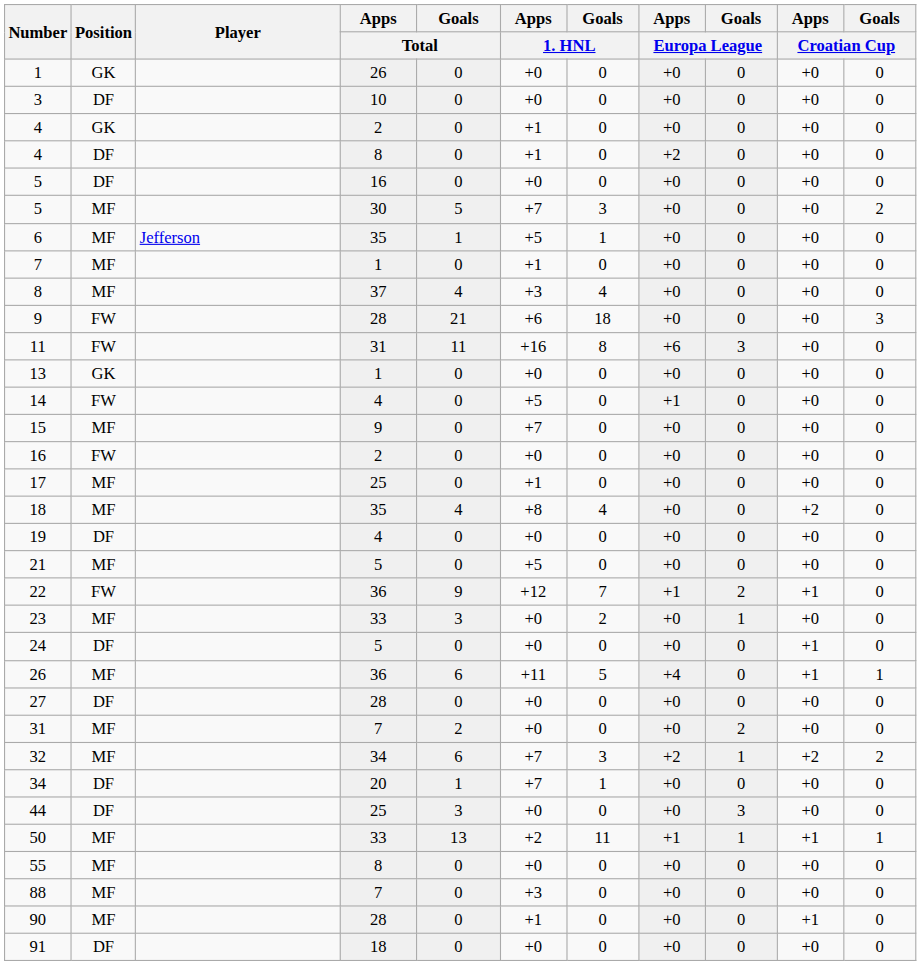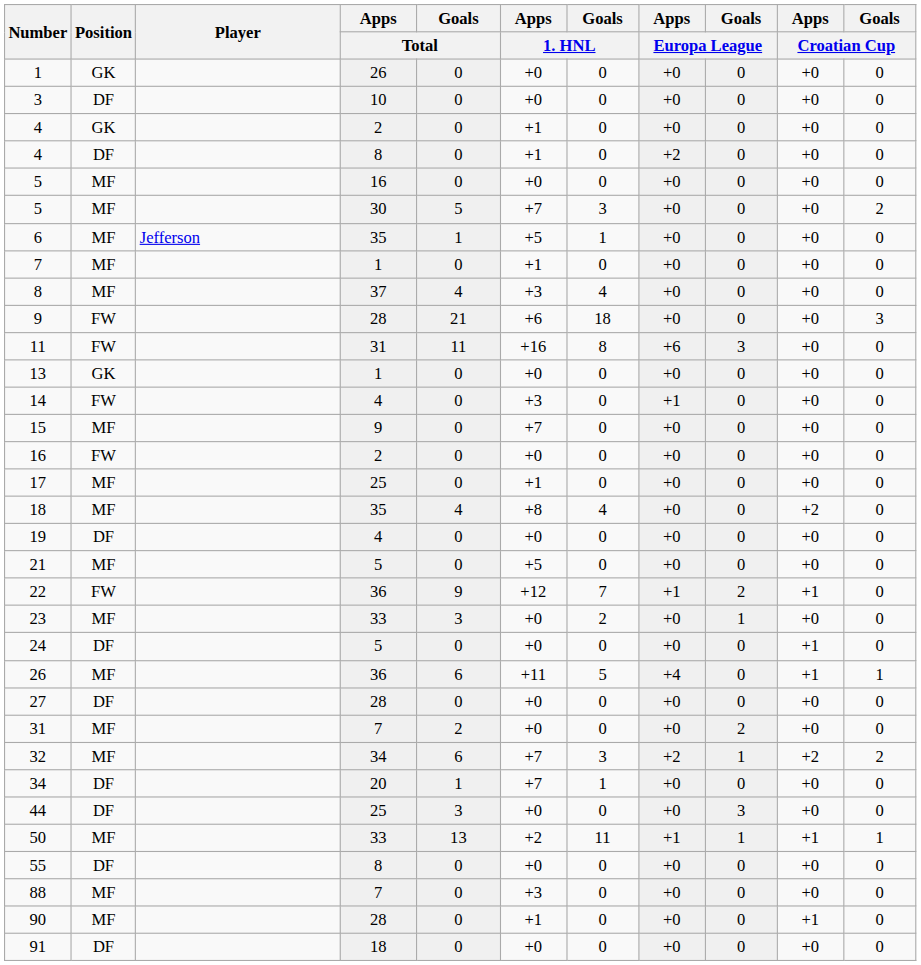5 / 16 | Position: DF -> MF
14 | Apps / 1. HNL: +5 -> +3
55 | Position: MF -> DF
